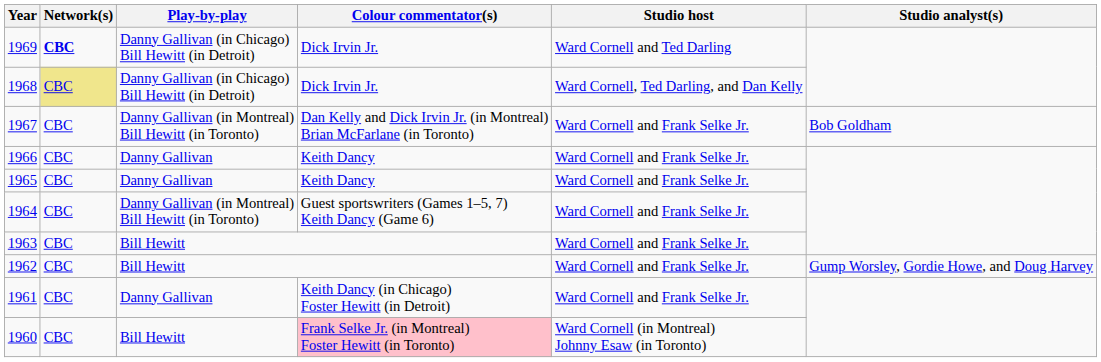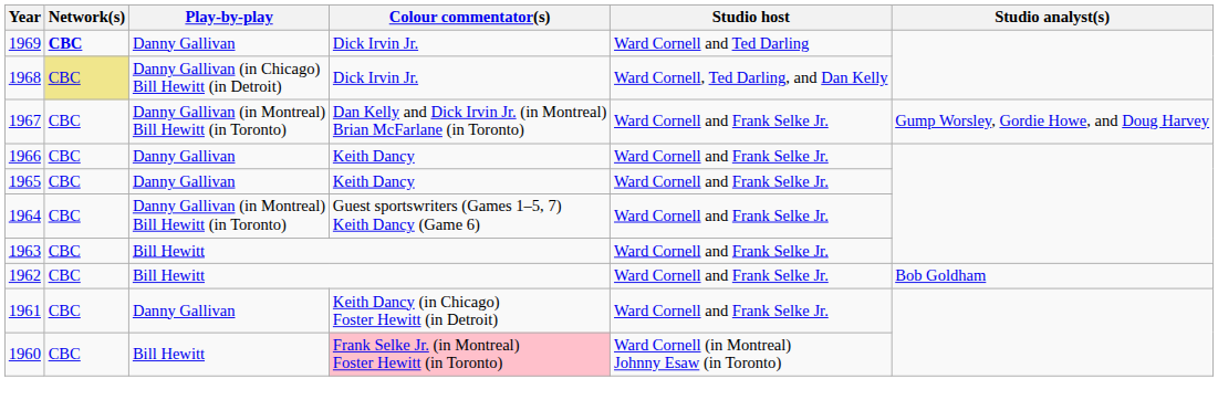1969 | Play-by-play: Danny Gallivan (in Chicago) Bill Hewitt (in Detroit) -> Danny Gallivan
1967 | Studio analyst(s): Bob Goldham -> Gump Worsley, Gordie Howe, and Doug Harvey
1962 | Studio analyst(s): Gump Worsley, Gordie Howe, and Doug Harvey -> Bob Goldham
